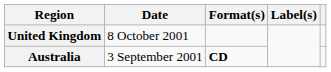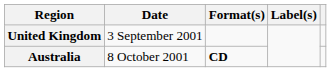United Kingdom | Date: 8 October 2001 -> 3 September 2001
Australia | Date: 3 September 2001 -> 8 October 2001
